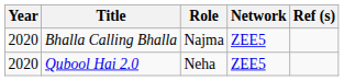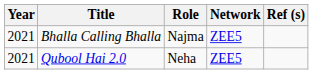Bhalla Calling Bhalla | Year: 2020 -> 2021
Qubool Hai 2.0 | Year: 2020 -> 2021
